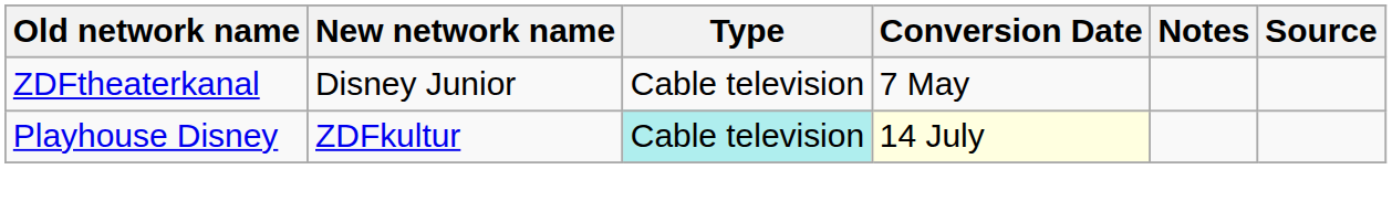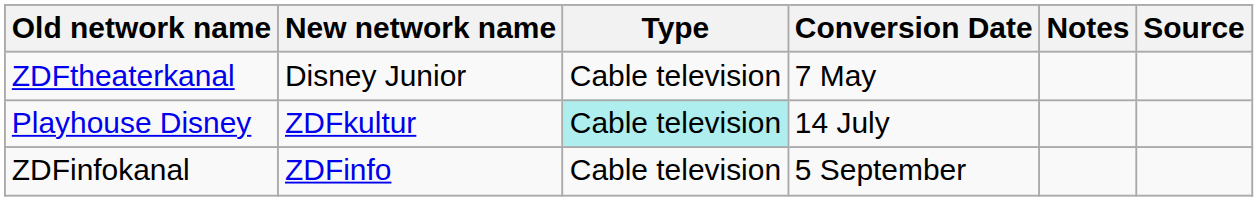Playhouse Disney | Conversion Date: lightyellow background -> no background
+ row: ZDFinfokanal | ZDFinfo | Cable television | 5 September
